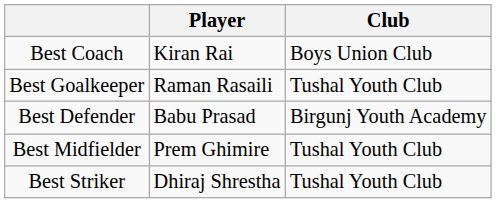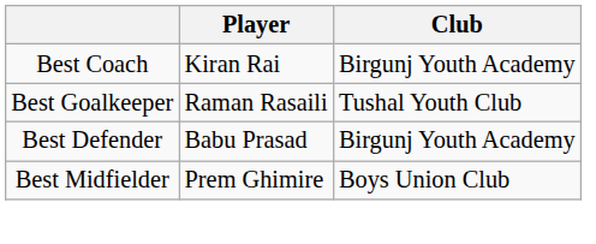Best Coach | Club: Boys Union Club -> Birgunj Youth Academy
Best Midfielder | Club: Tushal Youth Club -> Boys Union Club
- row: Best Striker | Dhiraj Shrestha | Tushal Youth Club
